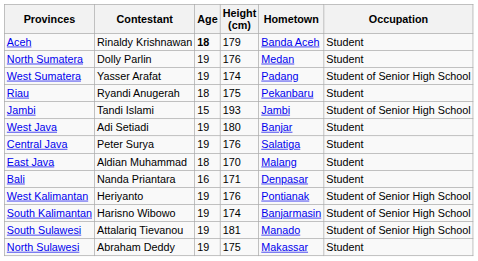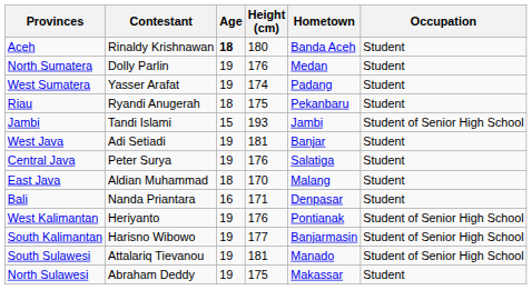Aceh | Height (cm): 179 -> 180
West Sumatera | Occupation: Student of Senior High School -> Student
West Java | Height (cm): 180 -> 181
South Kalimantan | Height (cm): 174 -> 177
